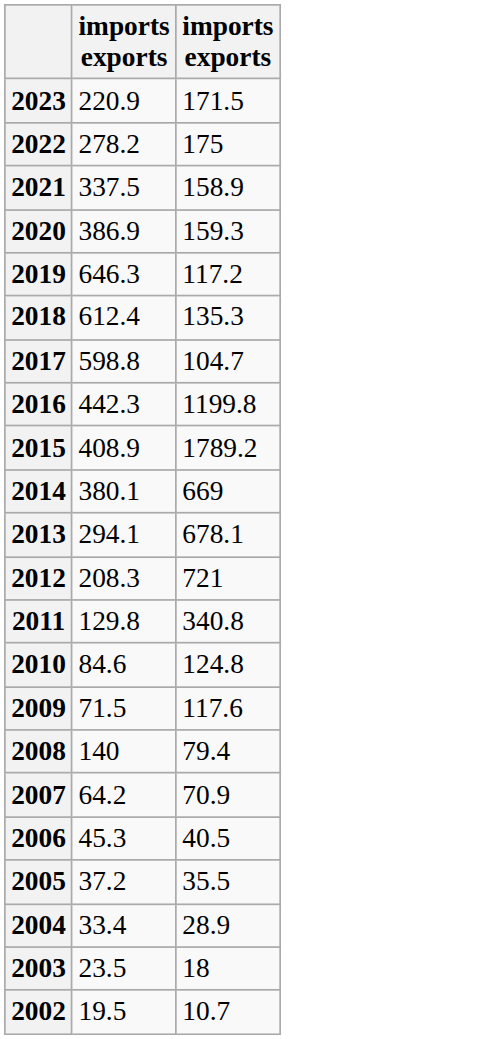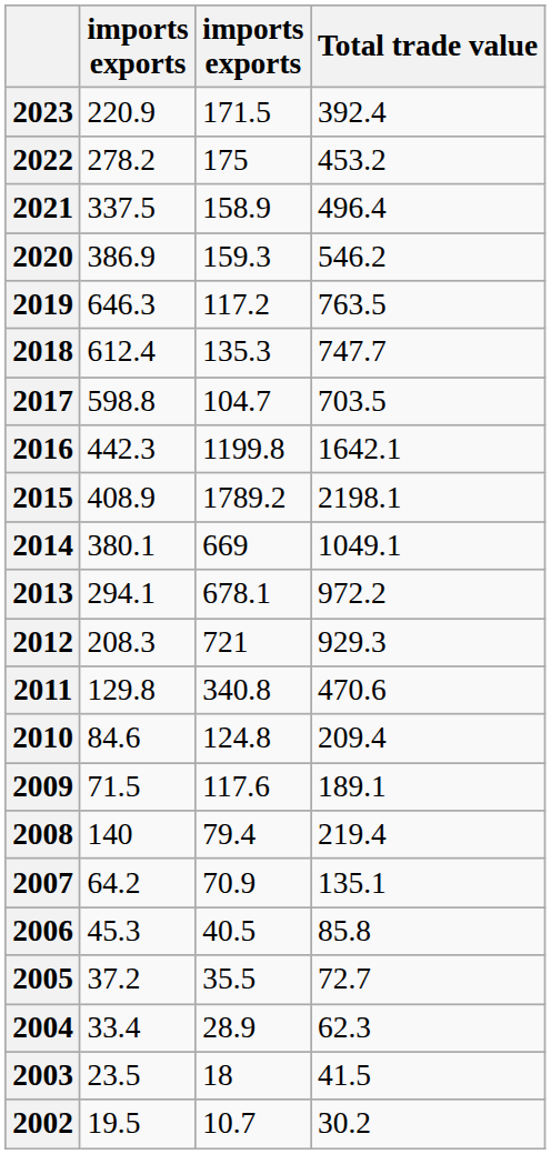+ column: Total trade value | 392.4 | 453.2 | 496.4 | 546.2 | 763.5 | 747.7 | 703.5 | 1642.1 | 2198.1 | 1049.1 | 972.2 | 929.3 | 470.6 | 209.4 | 189.1 | 219.4 | 135.1 | 85.8 | 72.7 | 62.3 | 41.5 | 30.2
